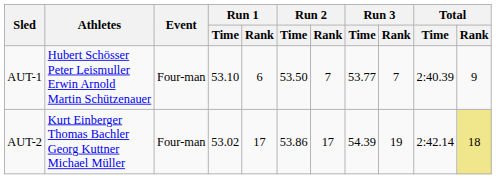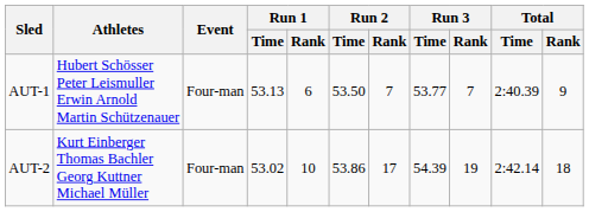AUT-1 | Run 1 / Time: 53.10 -> 53.13
AUT-2 | Run 1 / Rank: 17 -> 10
AUT-2 | Total / Rank: khaki background -> no background
